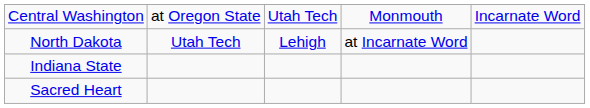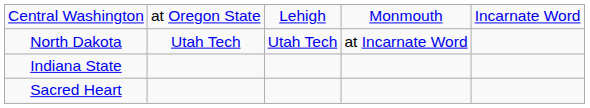Central Washington | column 3: Utah Tech -> Lehigh
North Dakota | column 3: Lehigh -> Utah Tech
